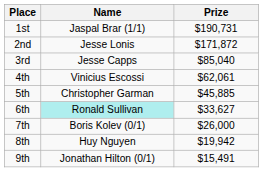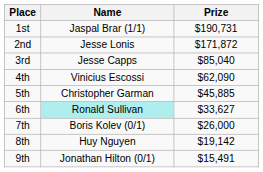4th | Prize: $62,061 -> $62,090
8th | Prize: $19,942 -> $19,142
